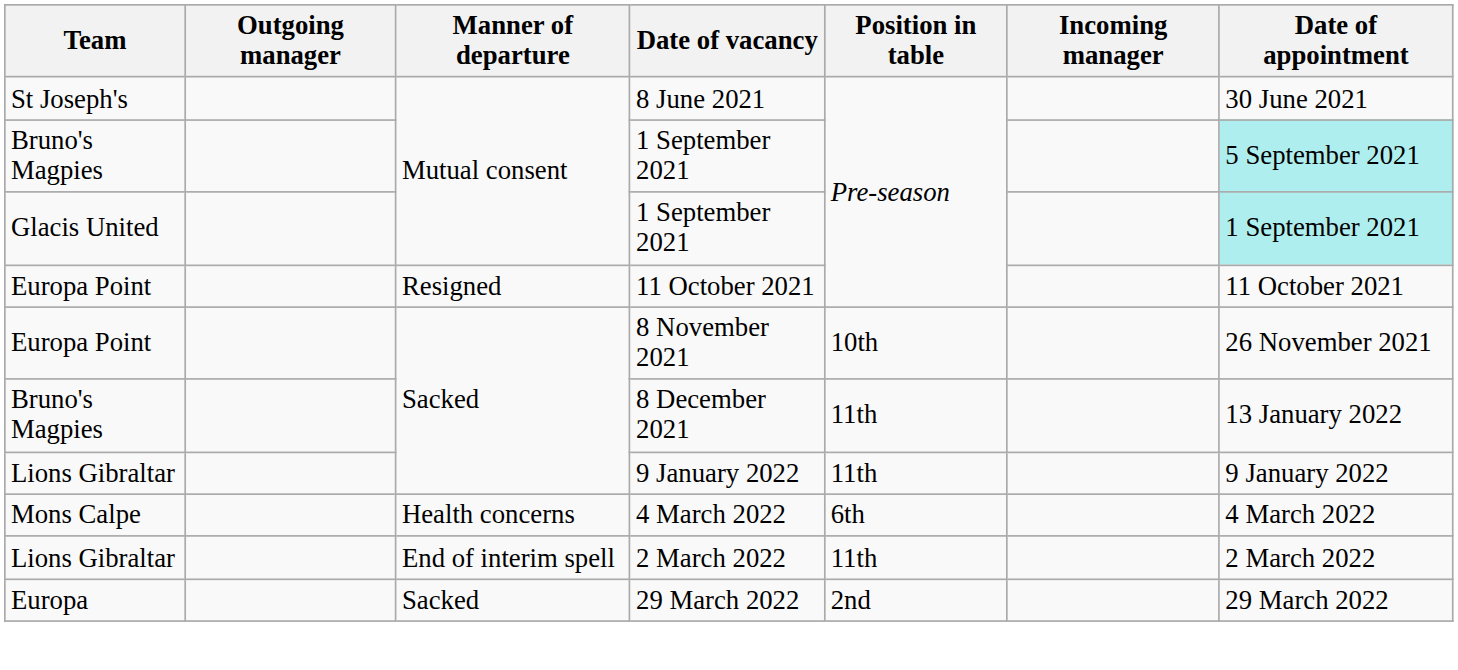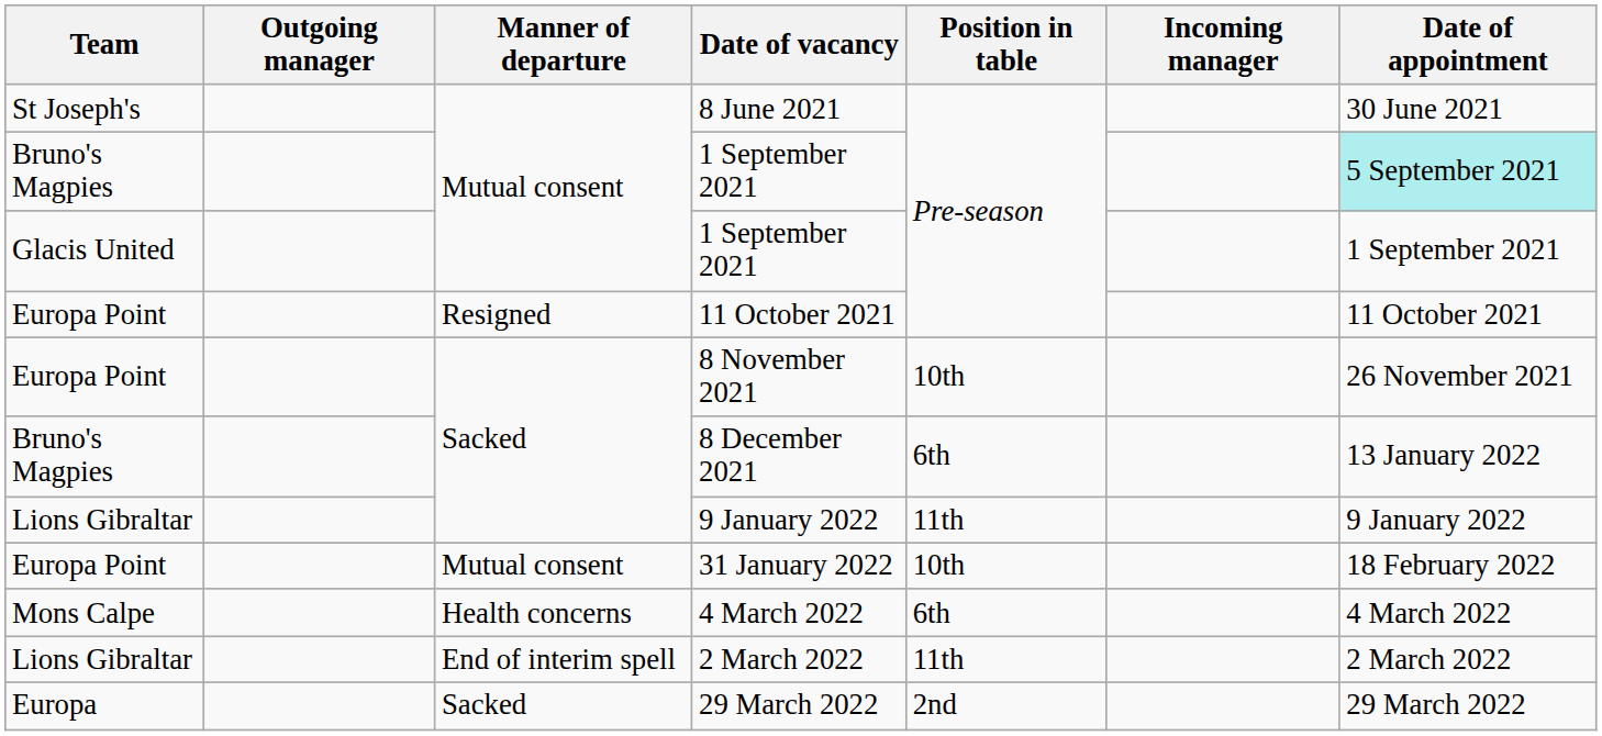Glacis United / 1 September 2021 | Date of appointment: paleturquoise background -> no background
8 December 2021 | Position in table: 11th -> 6th
+ row: Europa Point | Mutual consent | 31 January 2022 | 10th | 18 February 2022
